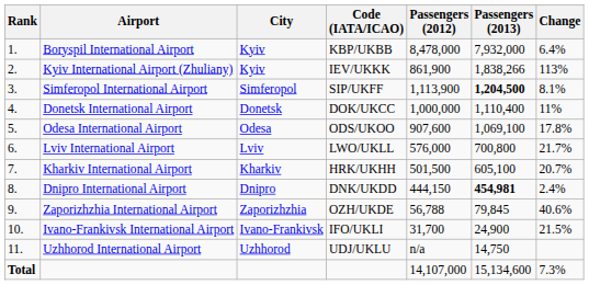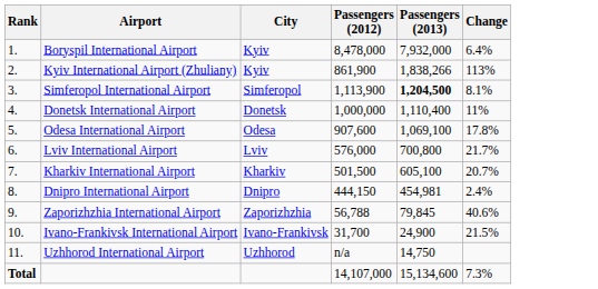- column: Code (IATA/ICAO) | KBP/UKBB | IEV/UKKK | SIP/UKFF | DOK/UKCC | ODS/UKOO | LWO/UKLL | HRK/UKHH | DNK/UKDD | OZH/UKDE | IFO/UKLI | UDJ/UKLU
Dnipro International Airport | Passengers (2013): bold -> normal
